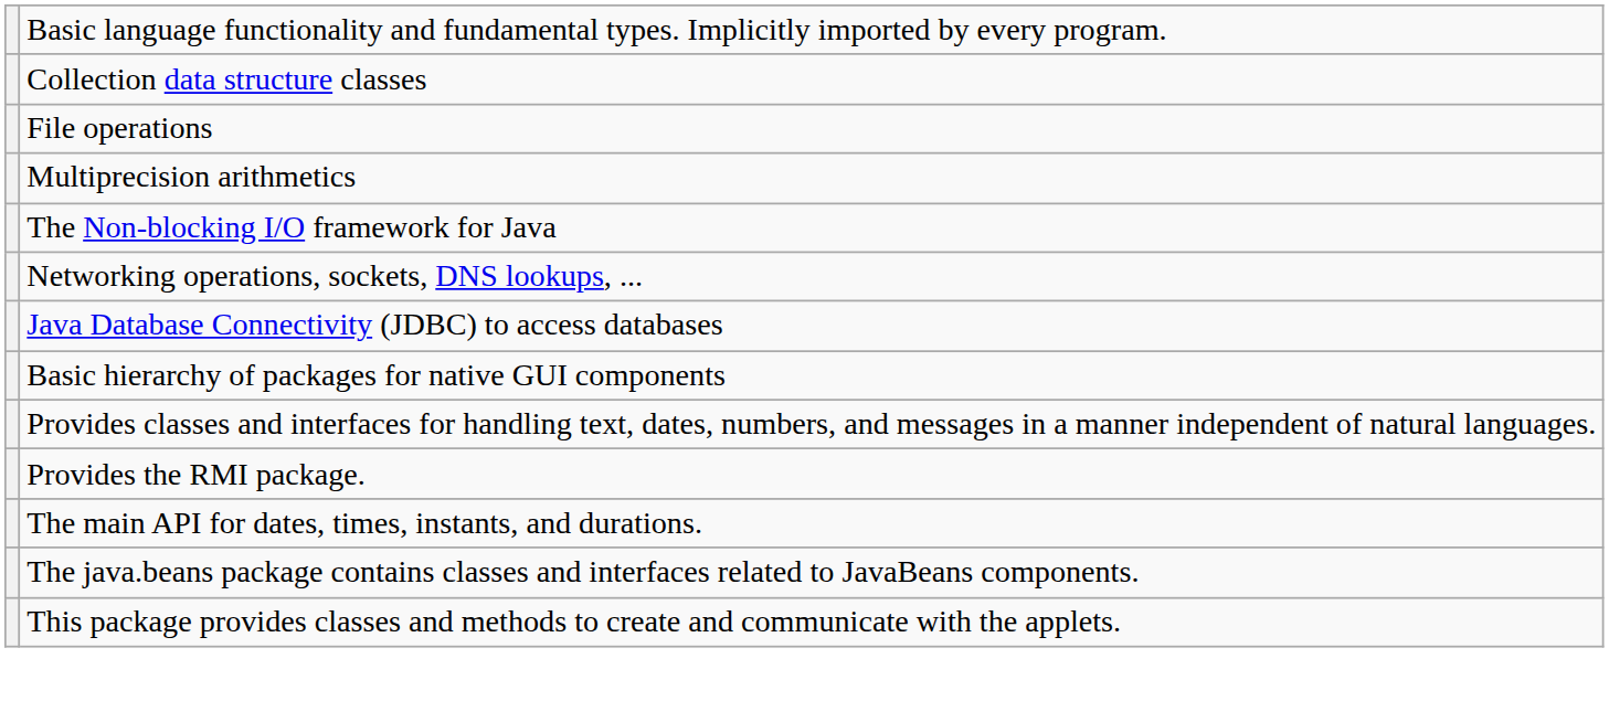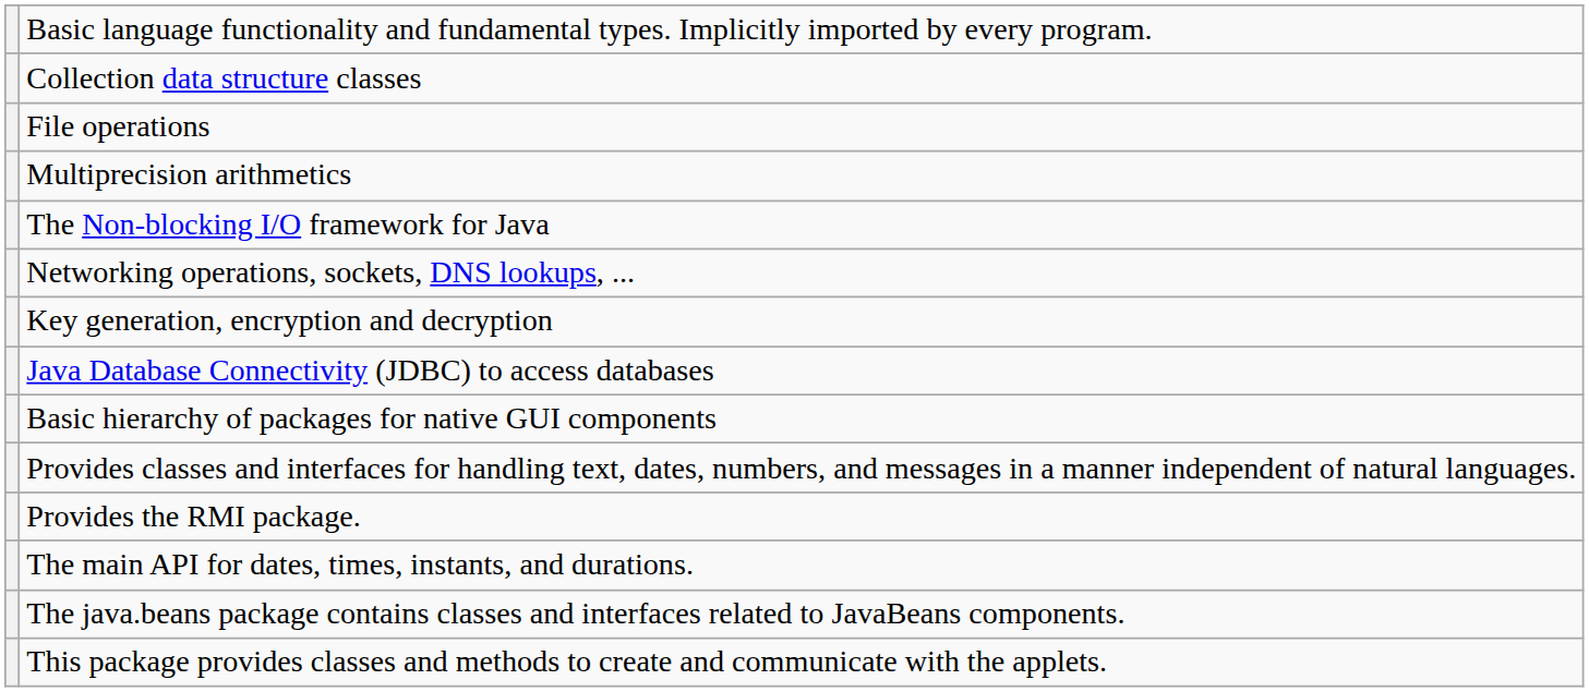+ row: Key generation, encryption and decryption
